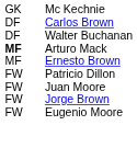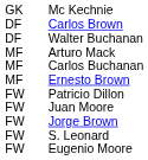Arturo Mack | column 1: bold -> normal
+ row: MF | Carlos Buchanan
+ row: FW | S. Leonard
